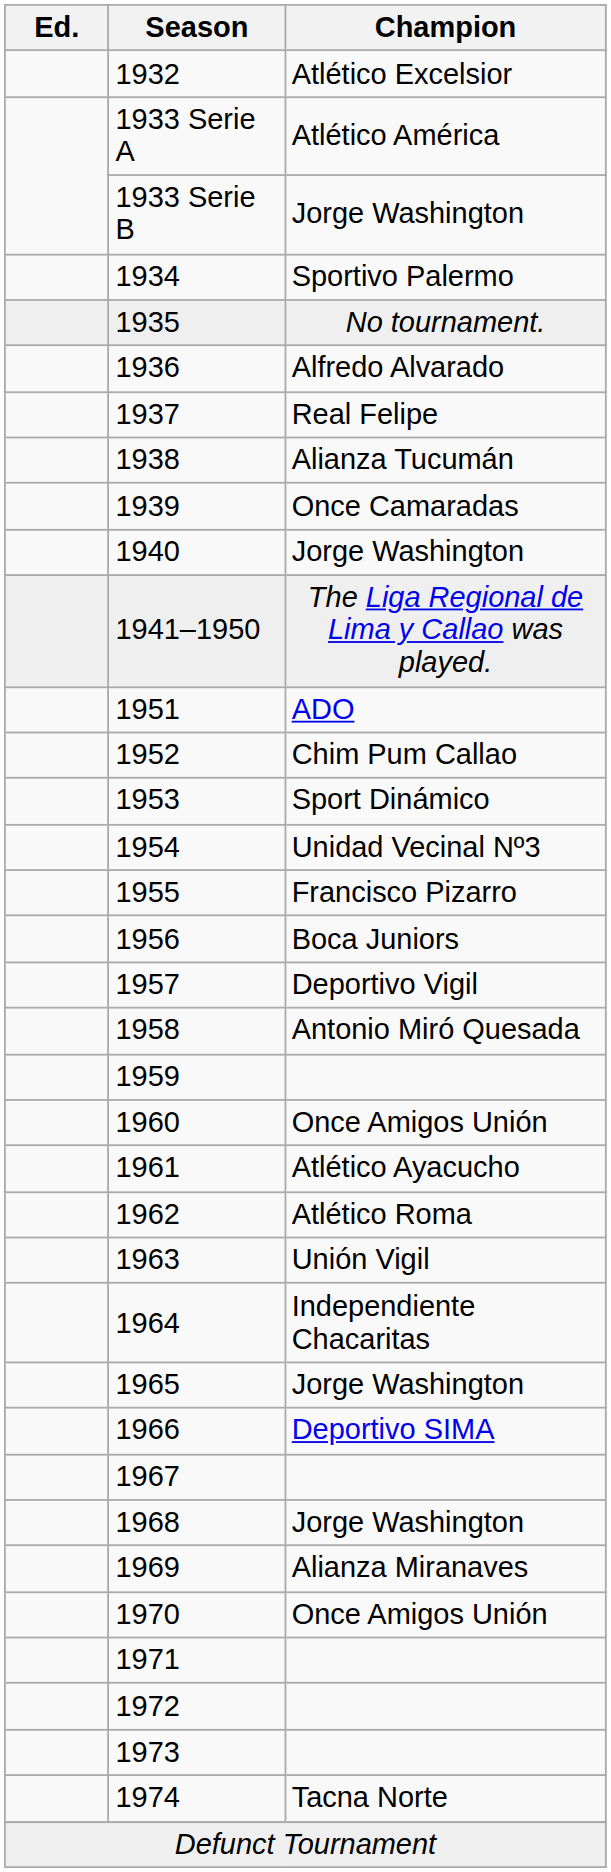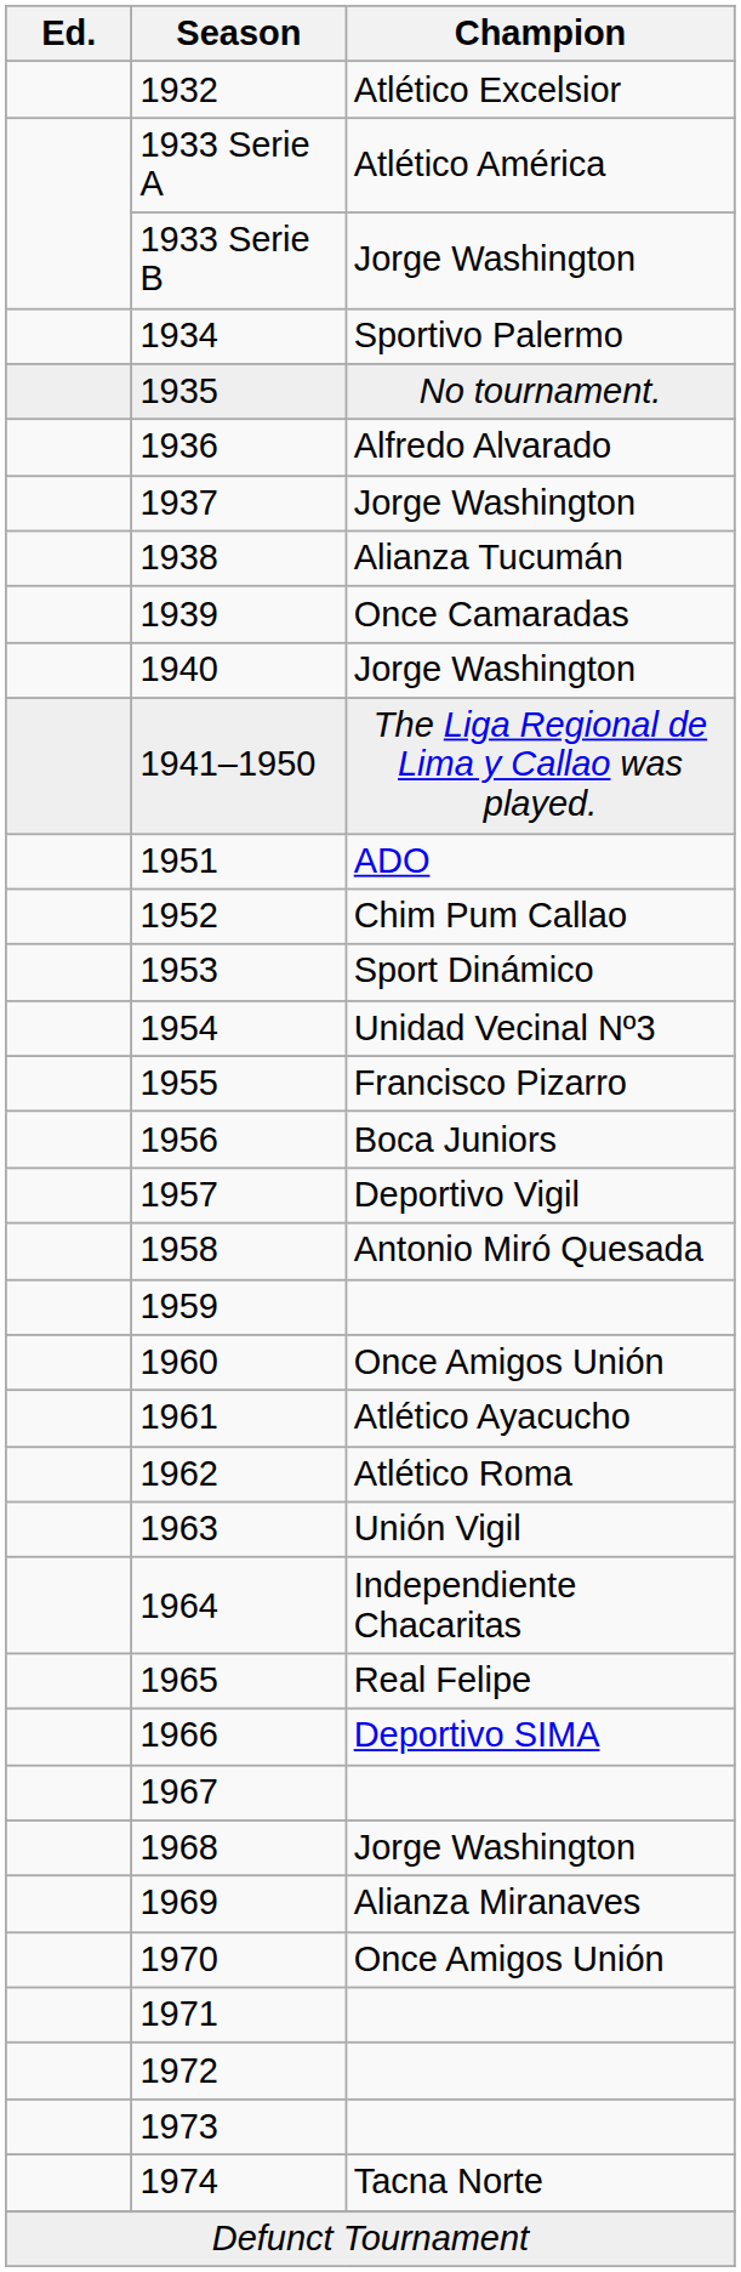1937 | Champion: Real Felipe -> Jorge Washington
1965 | Champion: Jorge Washington -> Real Felipe
